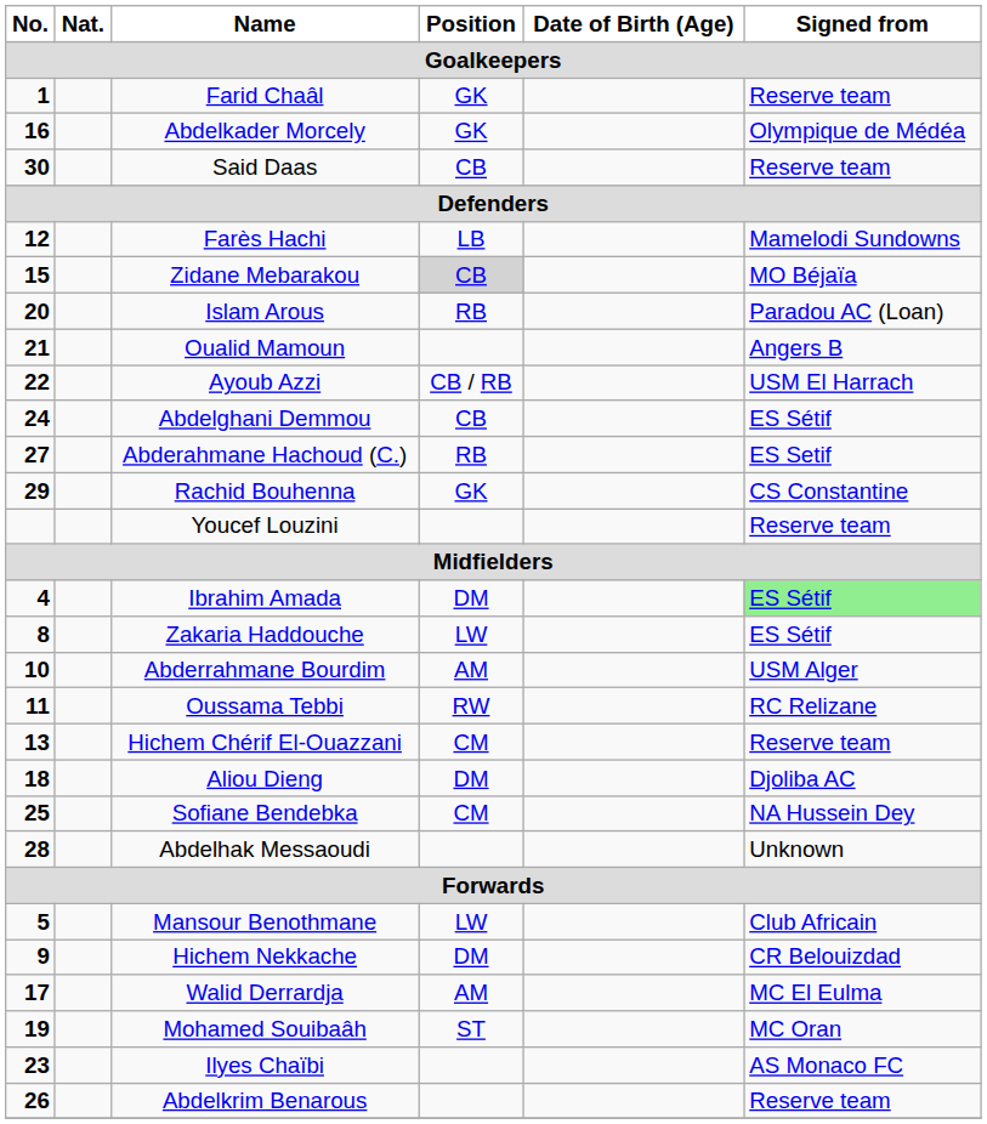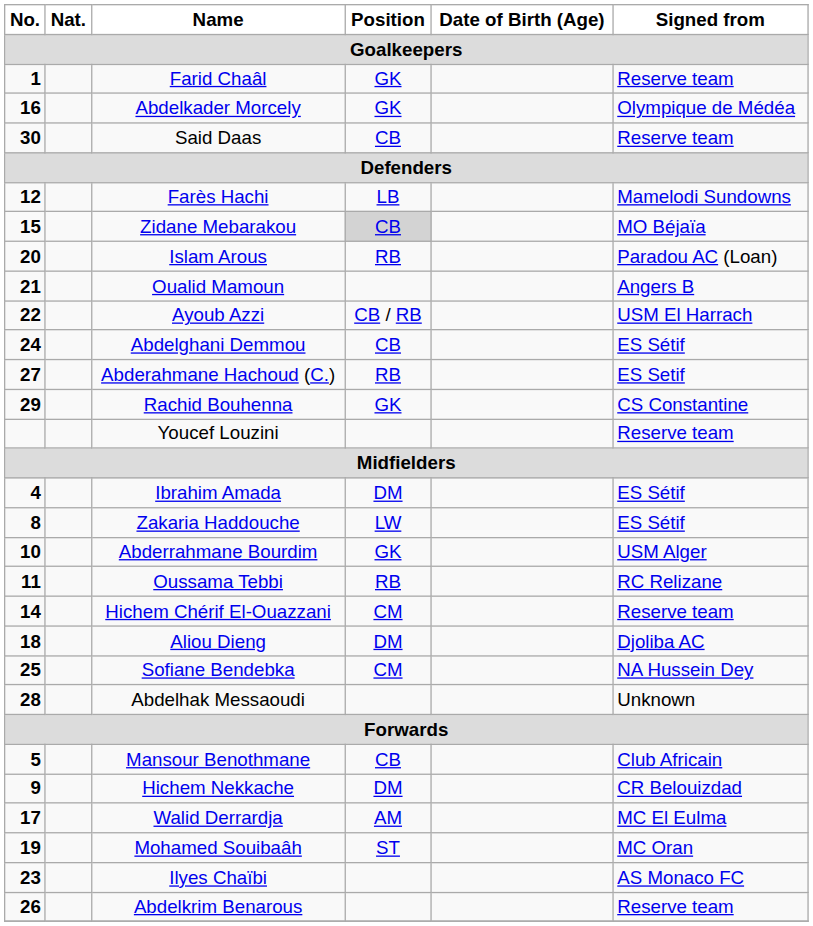Ibrahim Amada | Signed from: lightgreen background -> no background
Abderrahmane Bourdim | Position: AM -> GK
Oussama Tebbi | Position: RW -> RB
Hichem Chérif El-Ouazzani | No.: 13 -> 14
Mansour Benothmane | Position: LW -> CB
